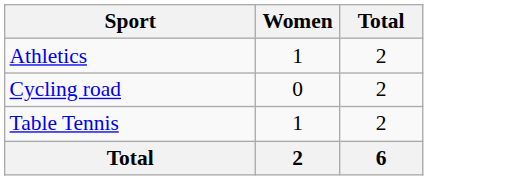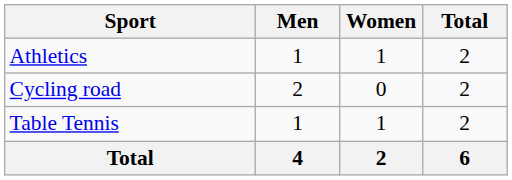+ column: Men | 1 | 2 | 1 | 4
